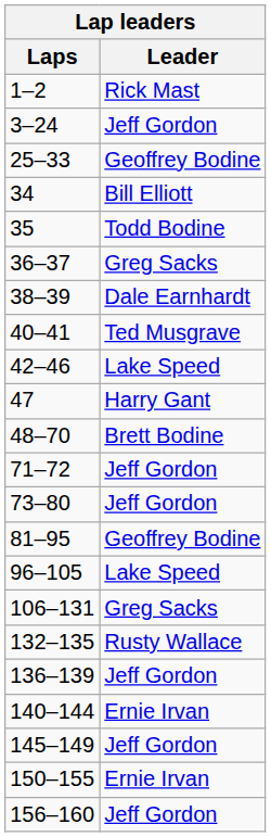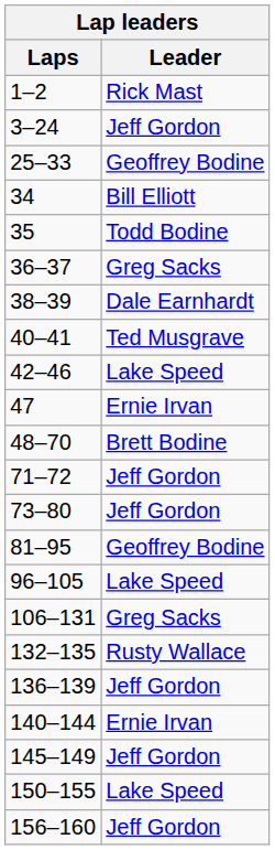47 | Leader: Harry Gant -> Ernie Irvan
150–155 | Leader: Ernie Irvan -> Lake Speed
